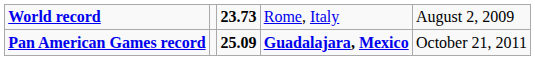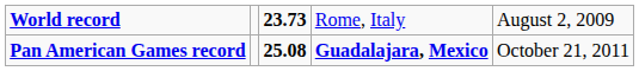Pan American Games record | column 3: 25.09 -> 25.08
